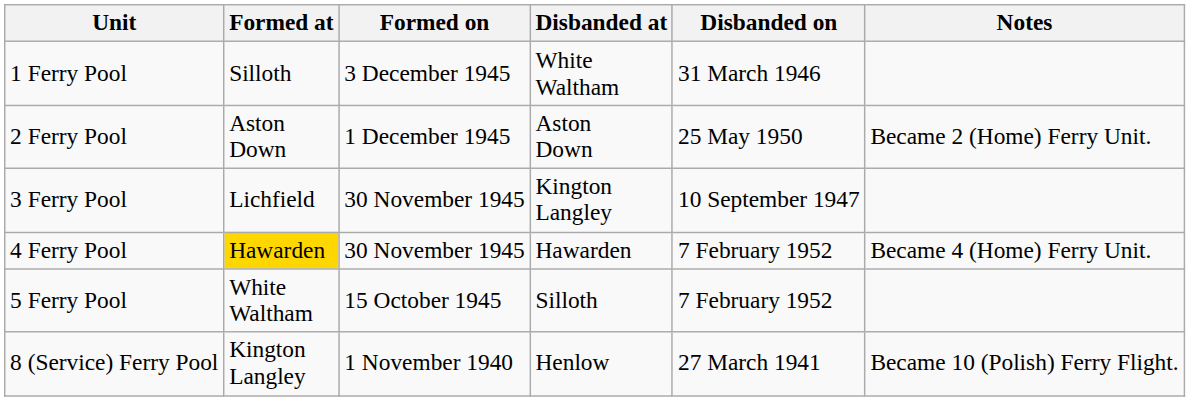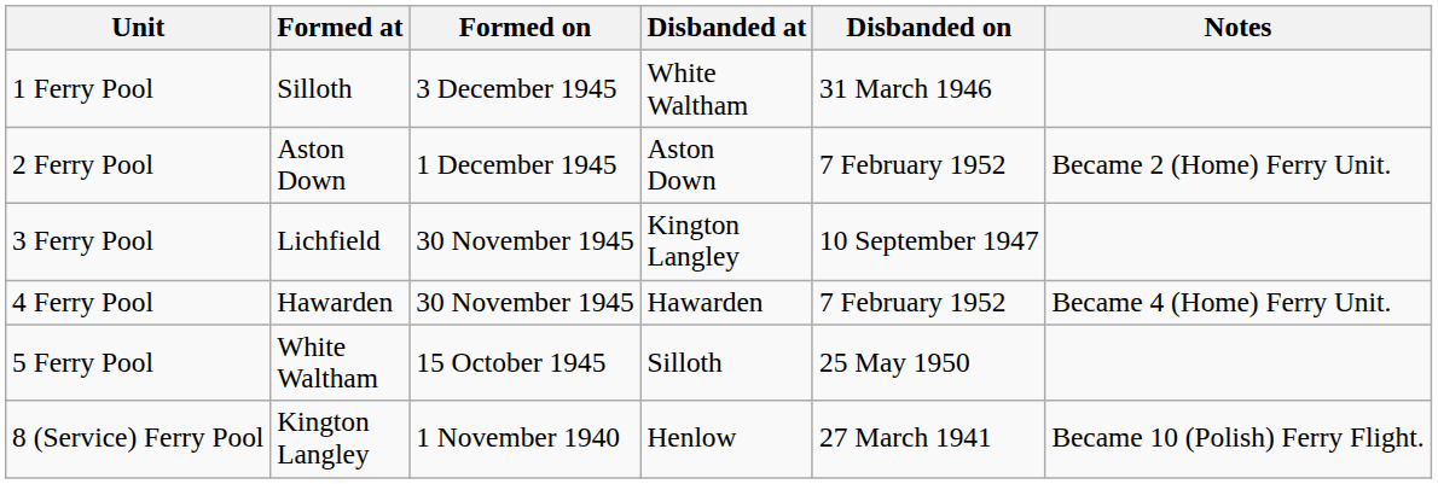2 Ferry Pool | Disbanded on: 25 May 1950 -> 7 February 1952
4 Ferry Pool | Formed at: gold background -> no background
5 Ferry Pool | Disbanded on: 7 February 1952 -> 25 May 1950
